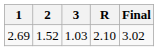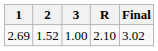2.69 | 3: 1.03 -> 1.00
